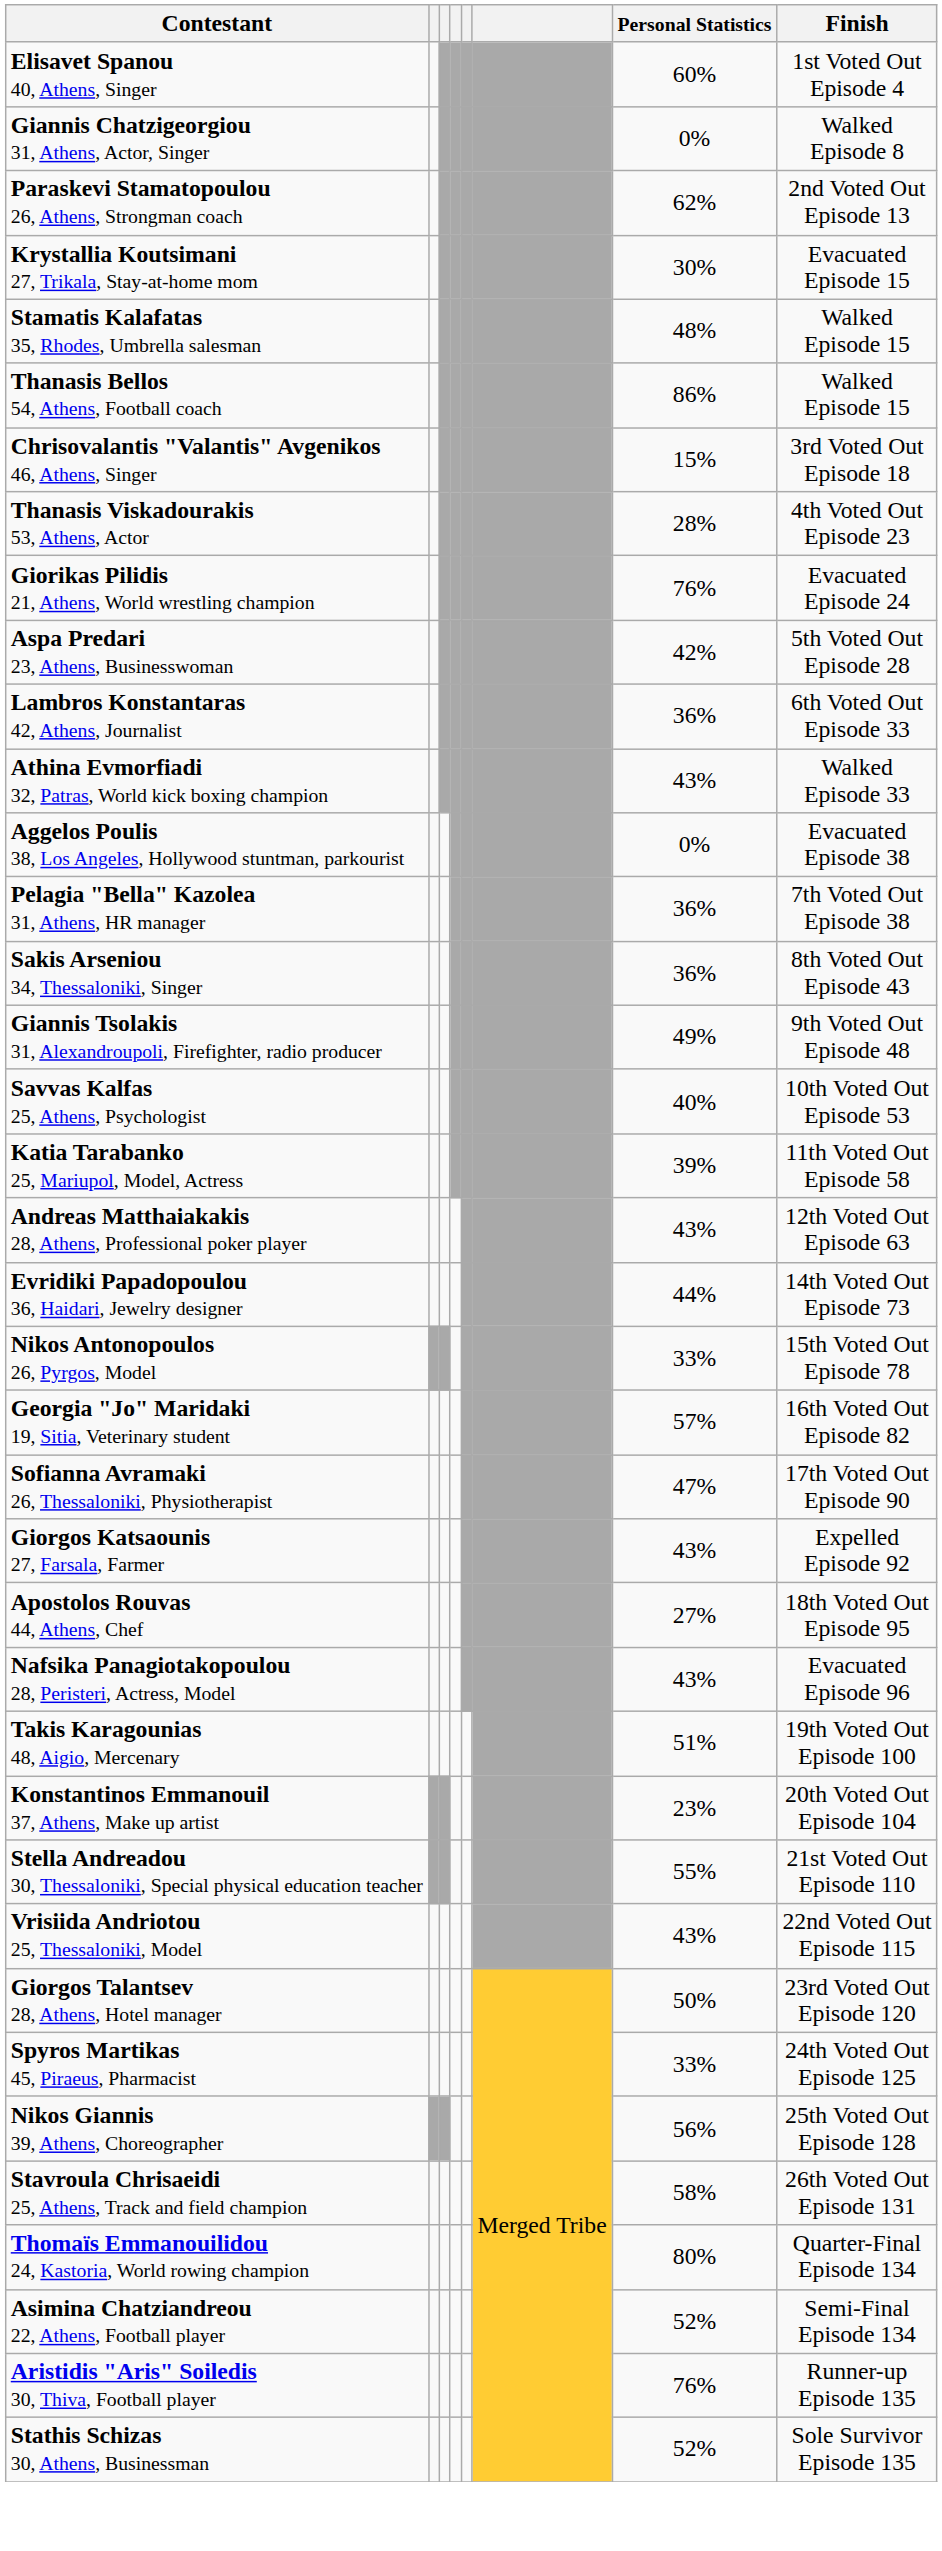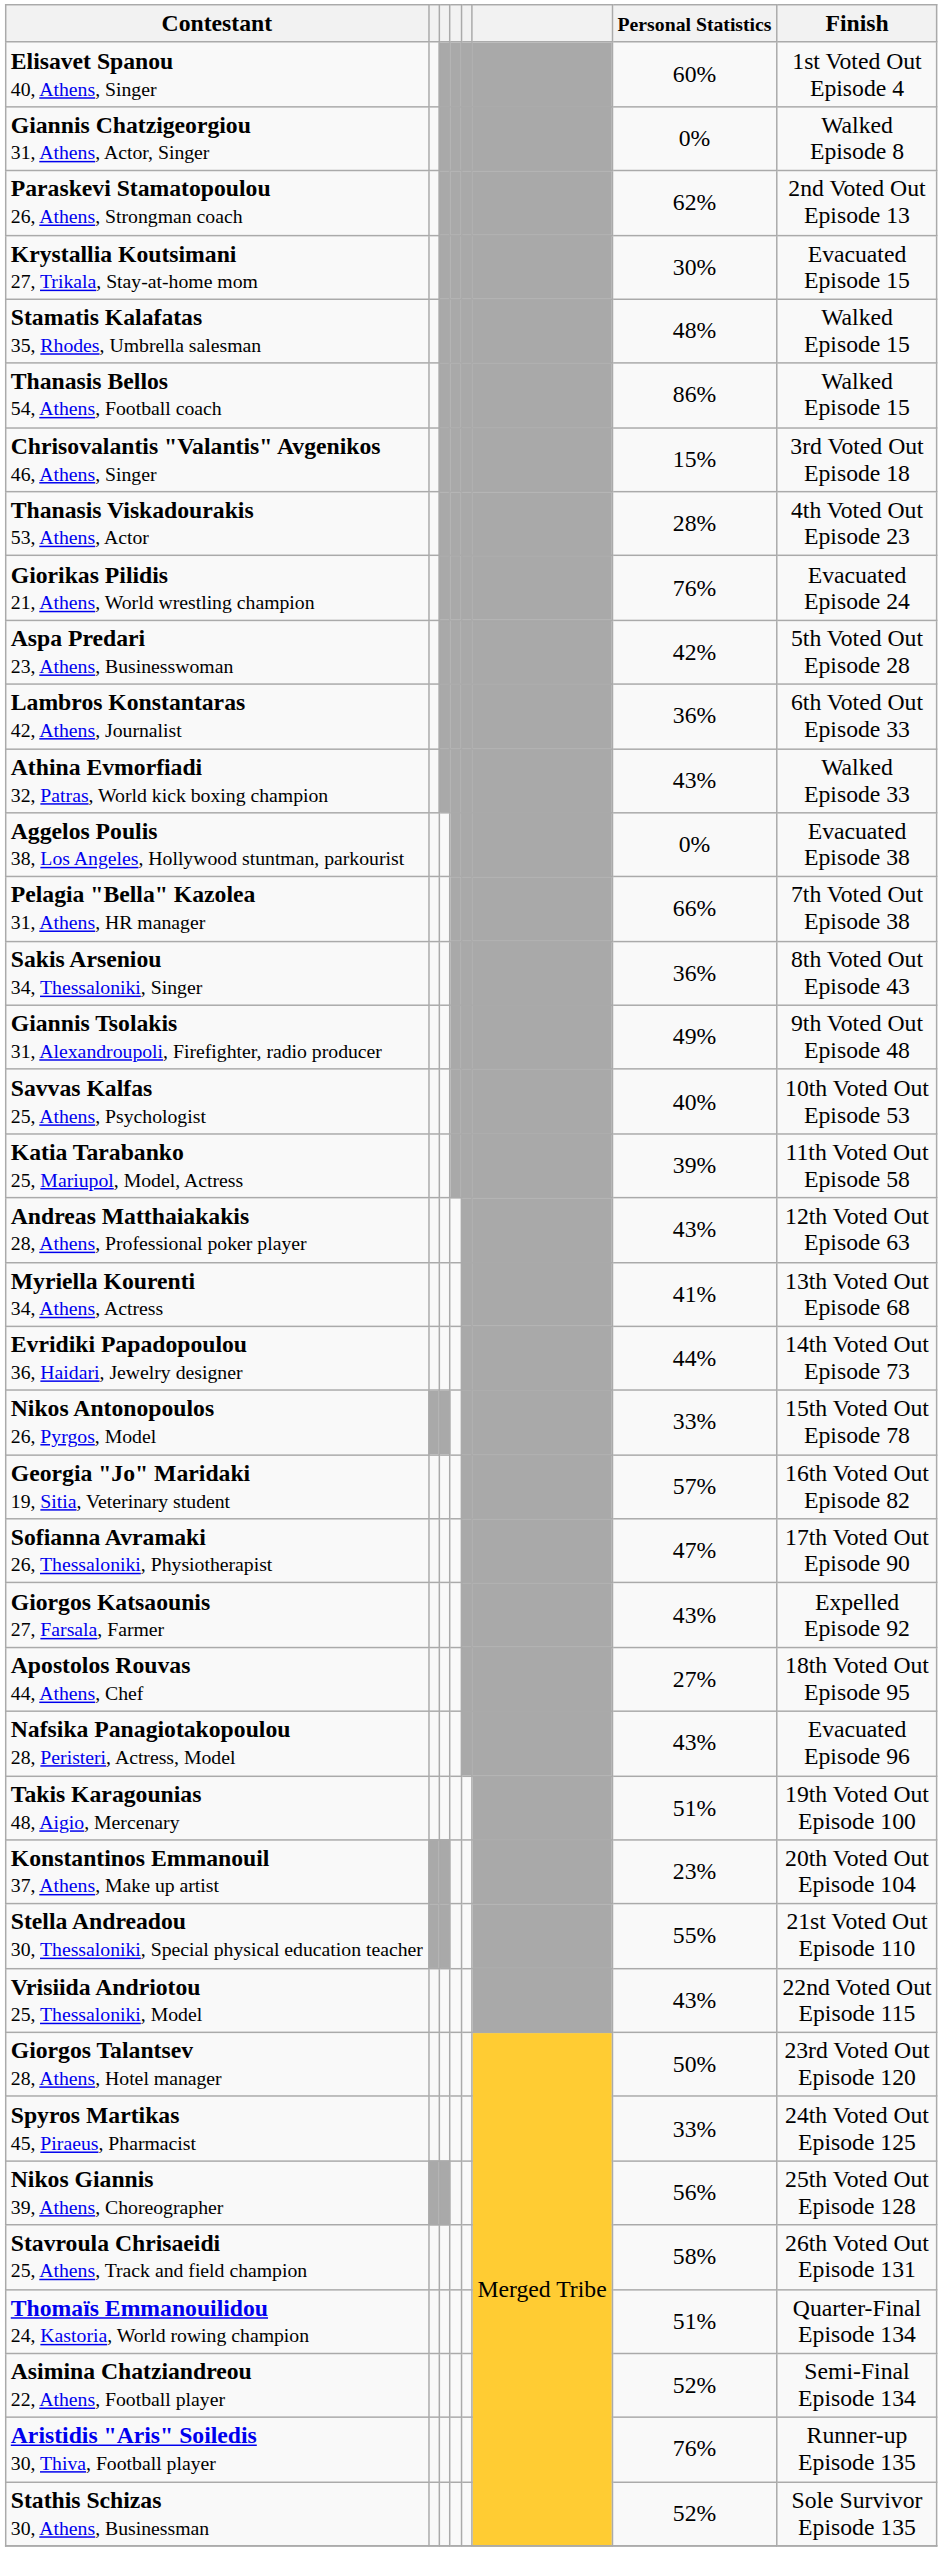Pelagia "Bella" Kazolea 31, Athens, HR manager | Personal Statistics: 36% -> 66%
+ row: Myriella Kourenti 34, Athens, Actress | 41% | 13th Voted Out Episode 68
Thomaïs Emmanouilidou 24, Kastoria, World rowing champion | Personal Statistics: 80% -> 51%
